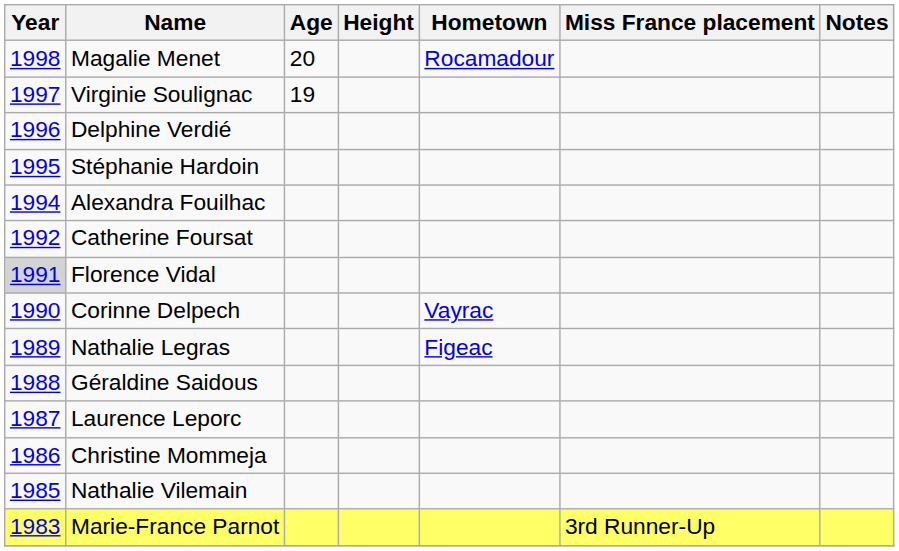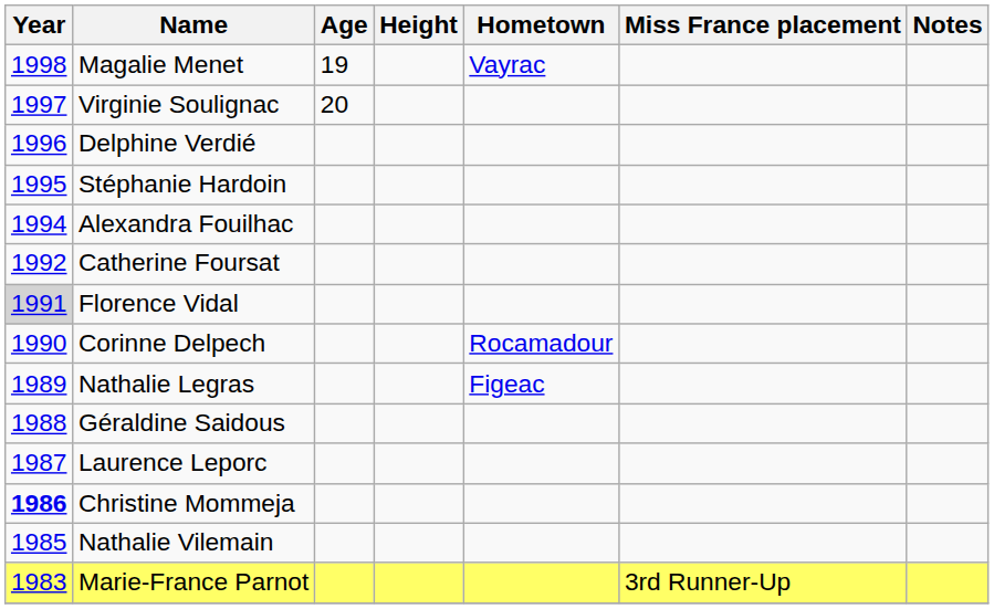Magalie Menet | Age: 20 -> 19
Magalie Menet | Hometown: Rocamadour -> Vayrac
Virginie Soulignac | Age: 19 -> 20
Corinne Delpech | Hometown: Vayrac -> Rocamadour
Christine Mommeja | Year: normal -> bold
